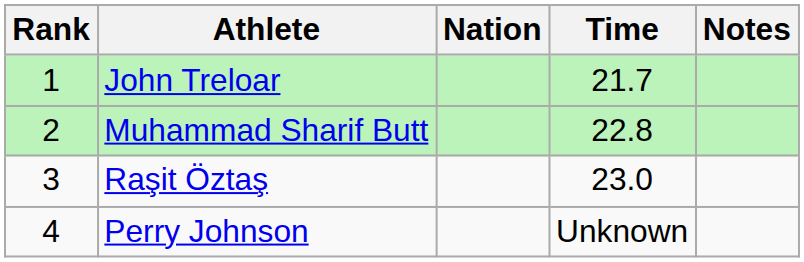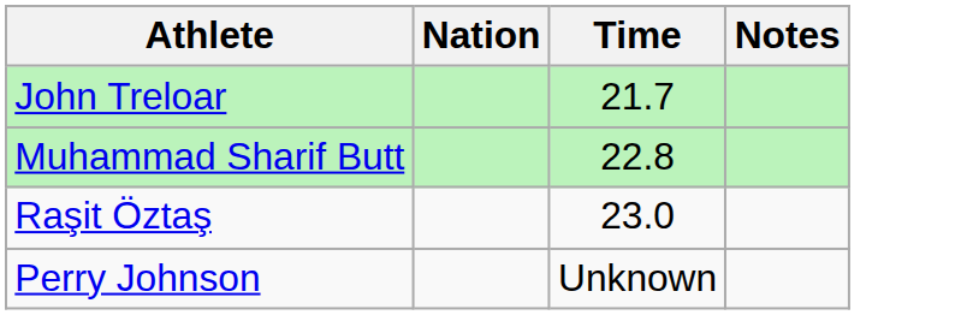- column: Rank | 1 | 2 | 3 | 4
